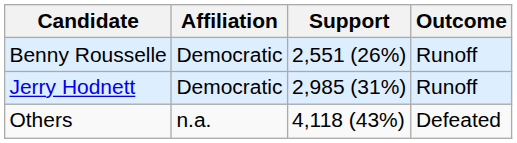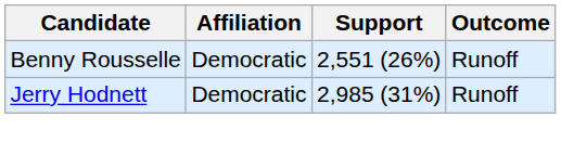- row: Others | n.a. | 4,118 (43%) | Defeated
